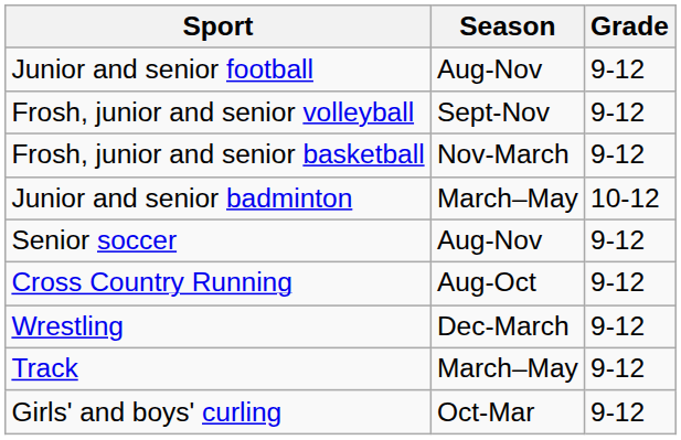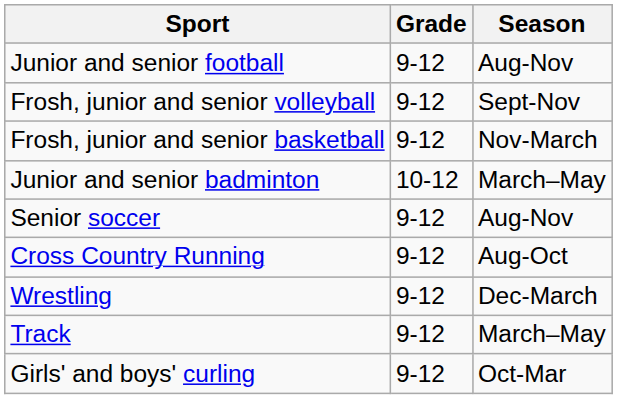columns swapped: Grade <-> Season
